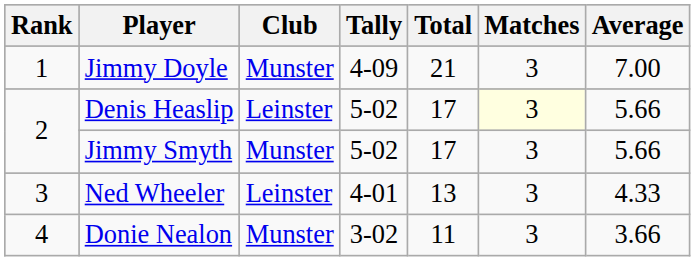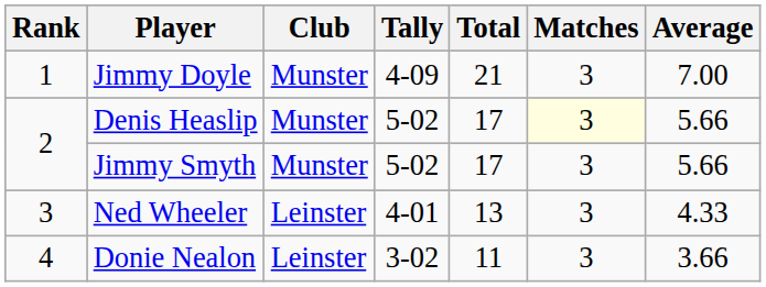Denis Heaslip | Club: Leinster -> Munster
Donie Nealon | Club: Munster -> Leinster
